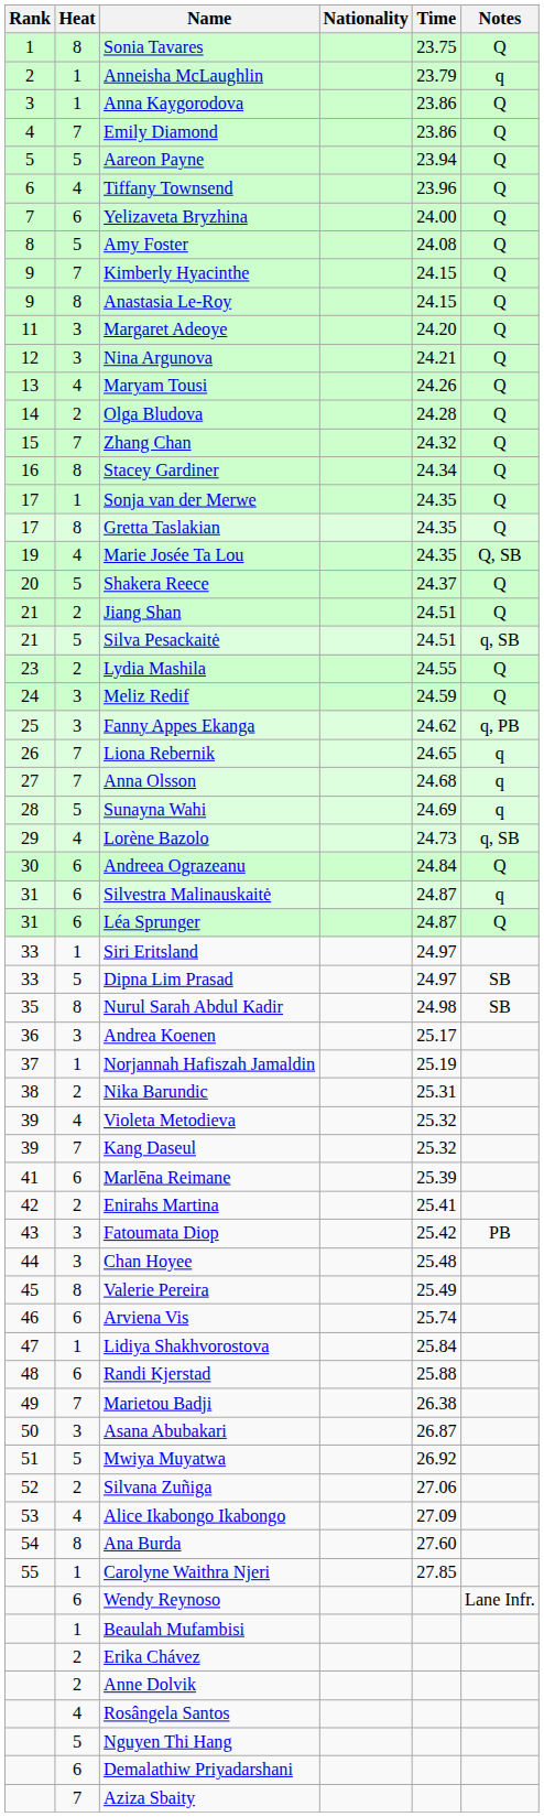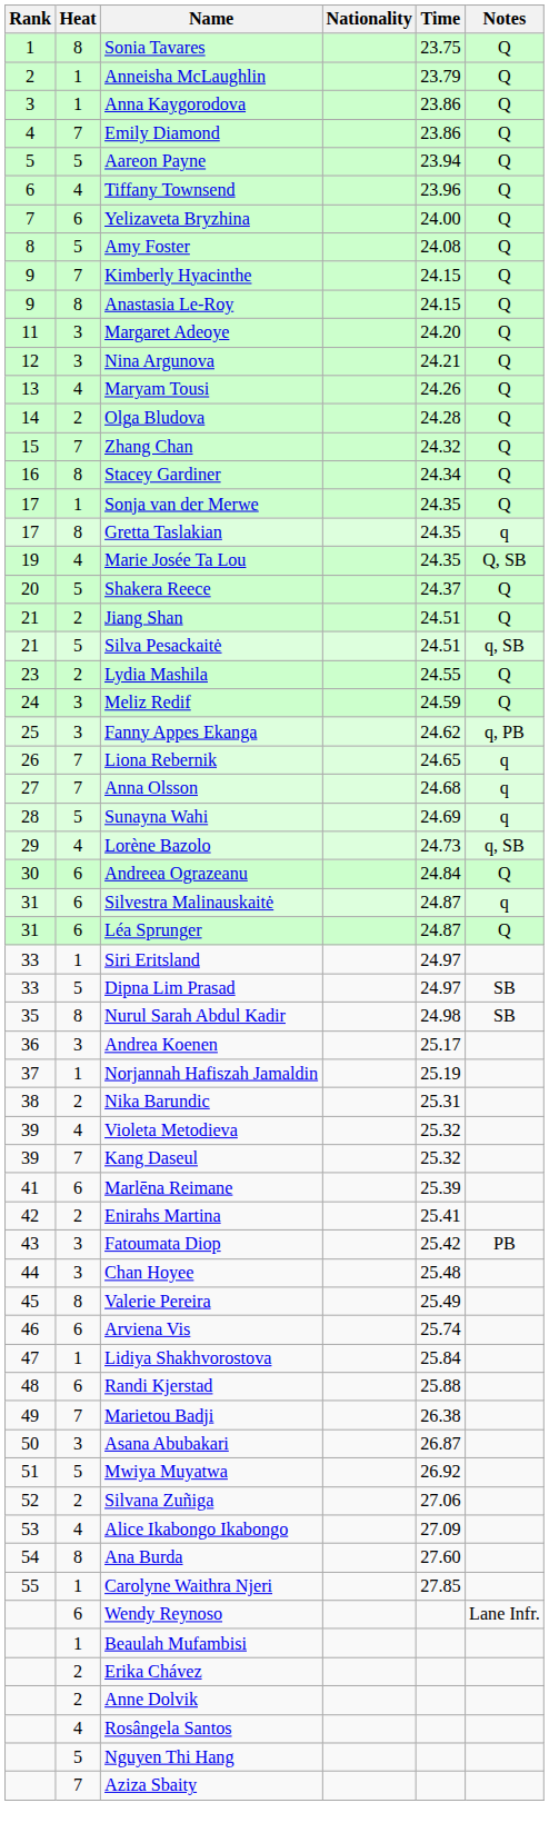Anneisha McLaughlin | Notes: q -> Q
Gretta Taslakian | Notes: Q -> q
- row: 6 | Demalathiw Priyadarshani
